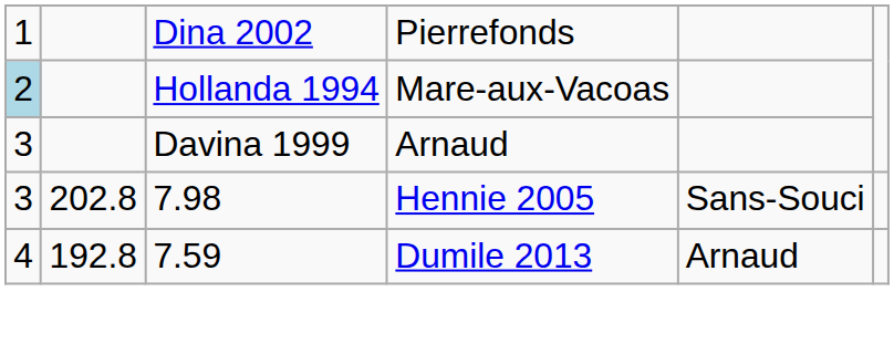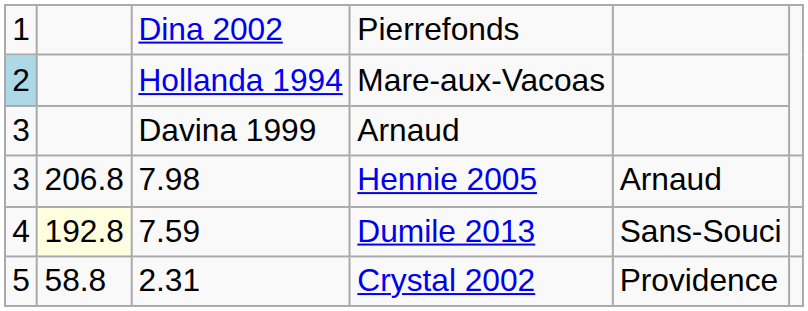Hennie 2005 | column 2: 202.8 -> 206.8
Hennie 2005 | column 5: Sans-Souci -> Arnaud
Dumile 2013 | column 2: no background -> lightyellow background
Dumile 2013 | column 5: Arnaud -> Sans-Souci
+ row: 5 | 58.8 | 2.31 | Crystal 2002 | Providence
